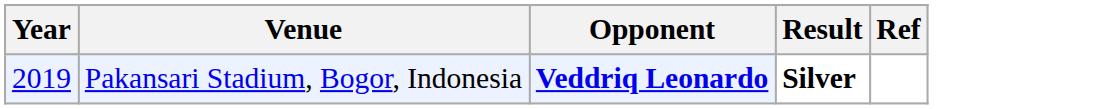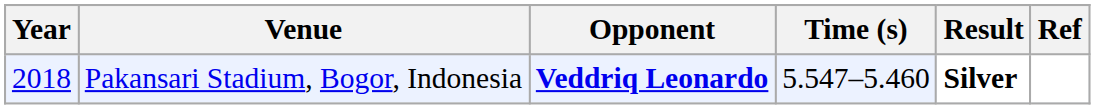+ column: Time (s) | 5.547–5.460
Pakansari Stadium, Bogor, Indonesia | Year: 2019 -> 2018
